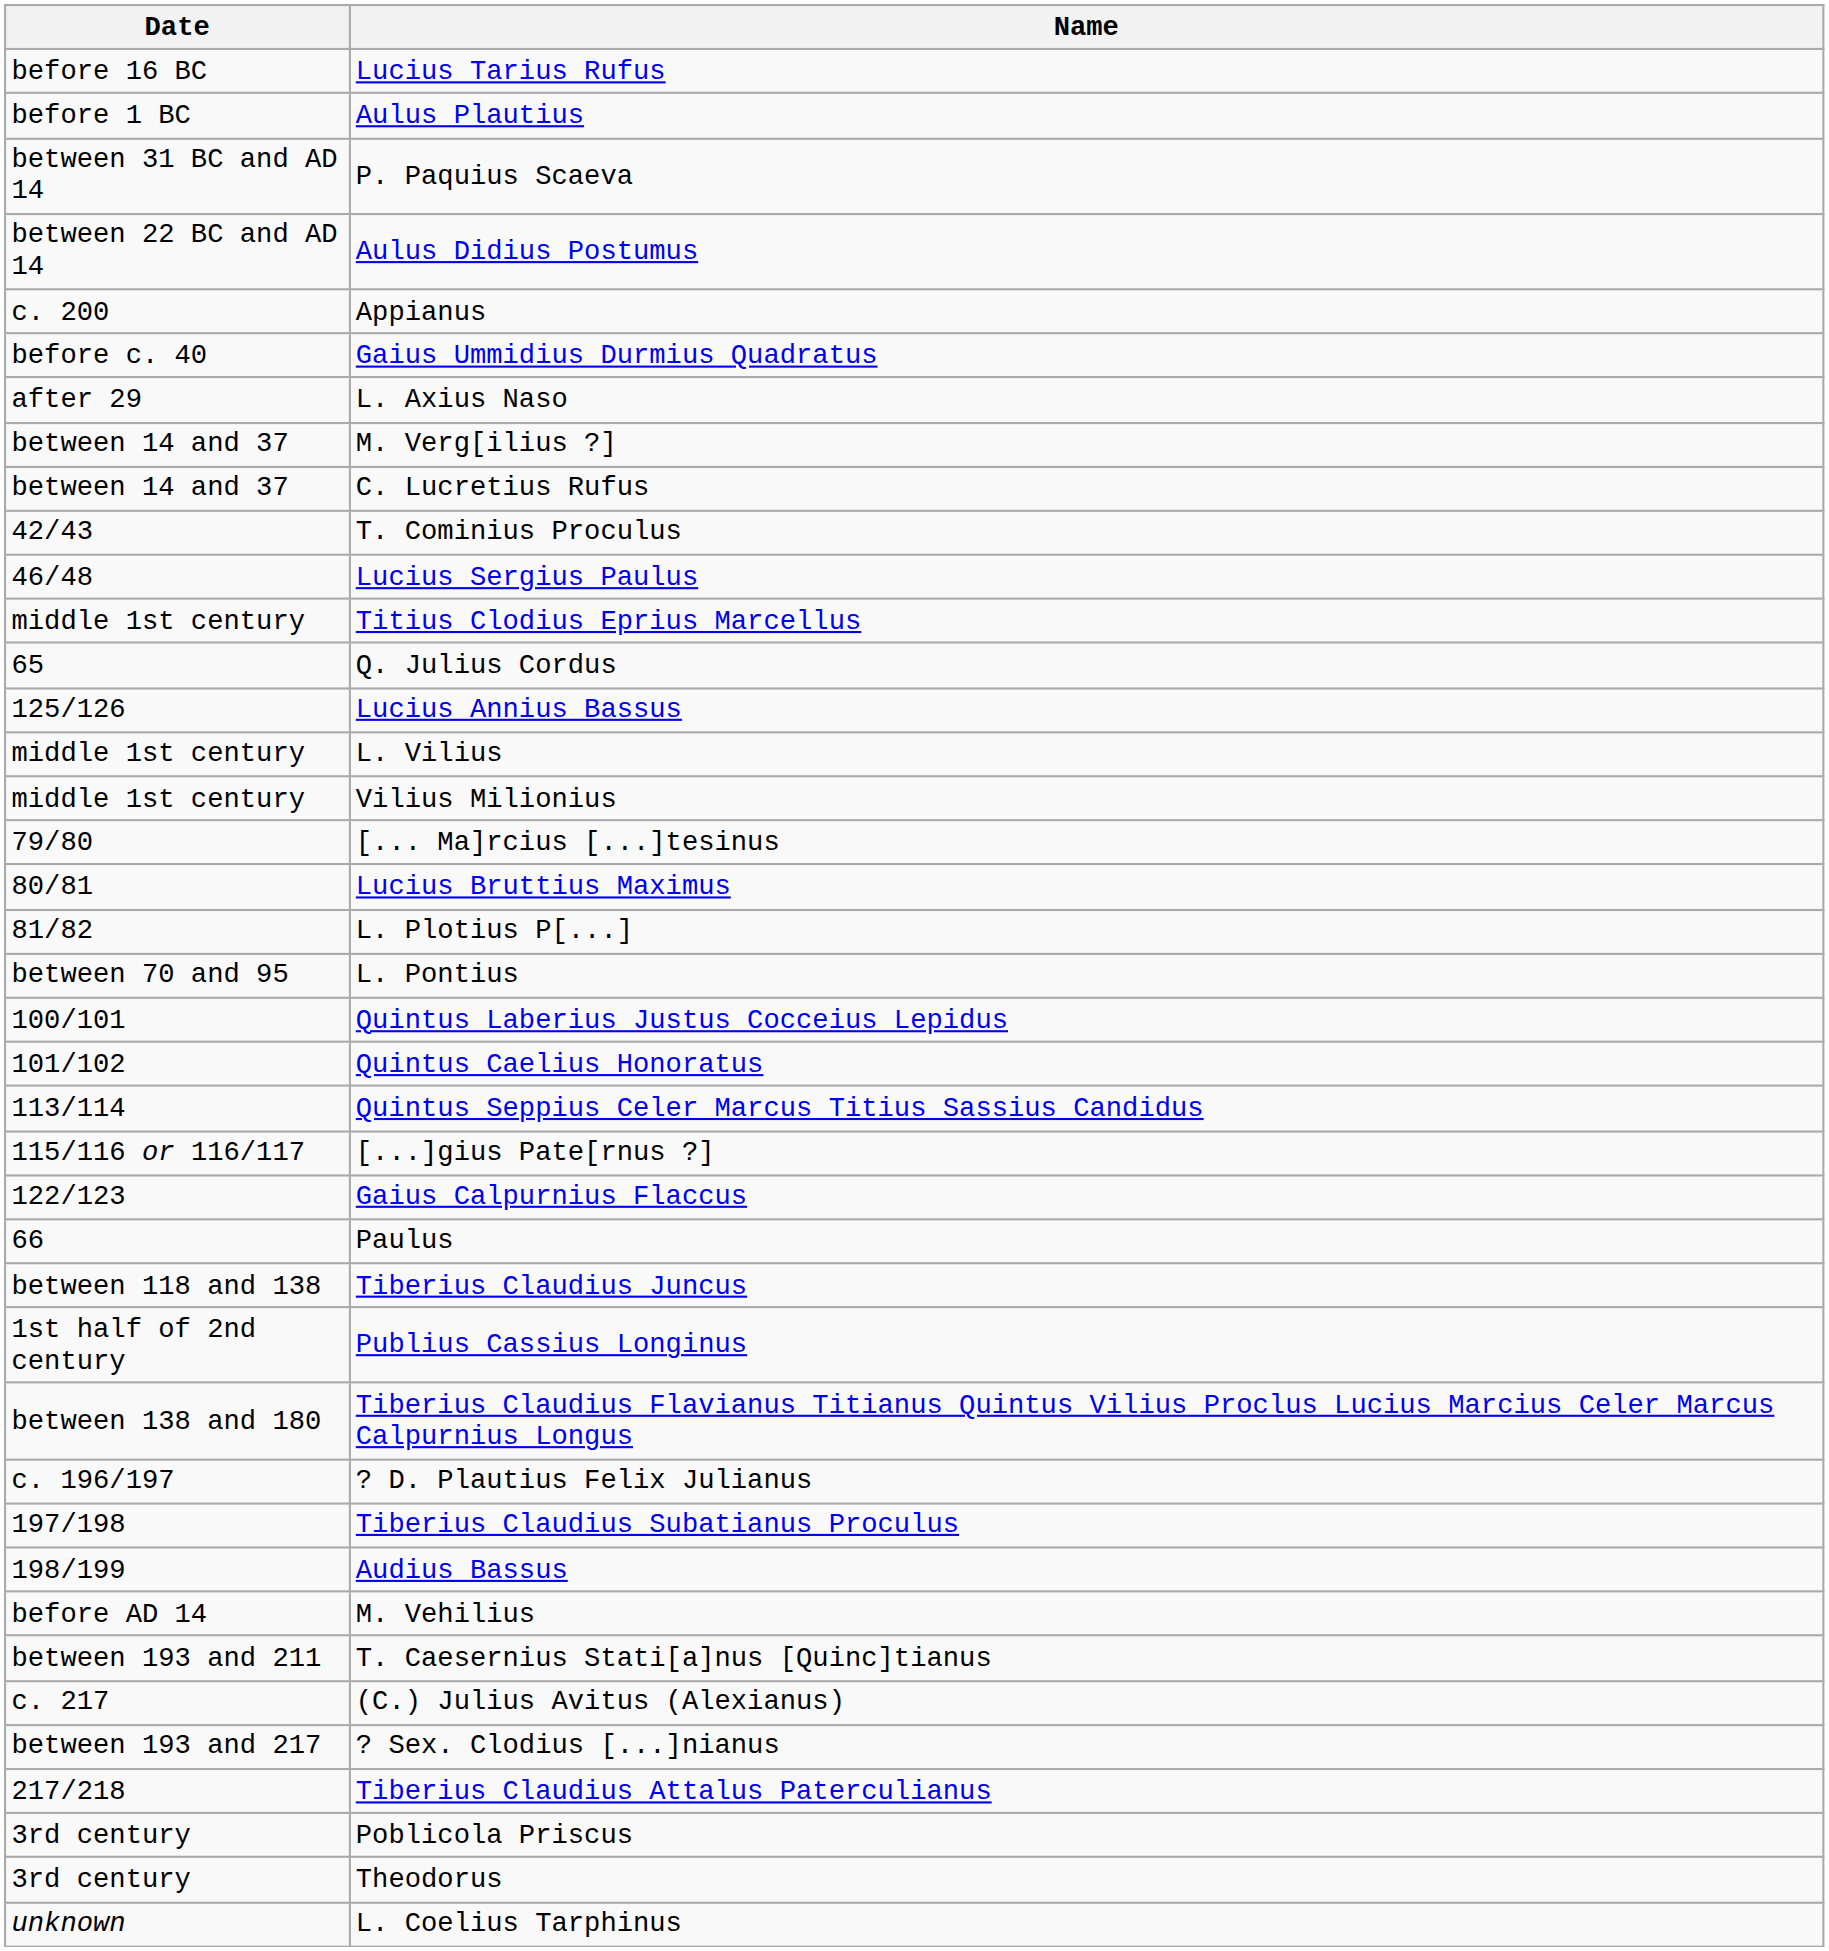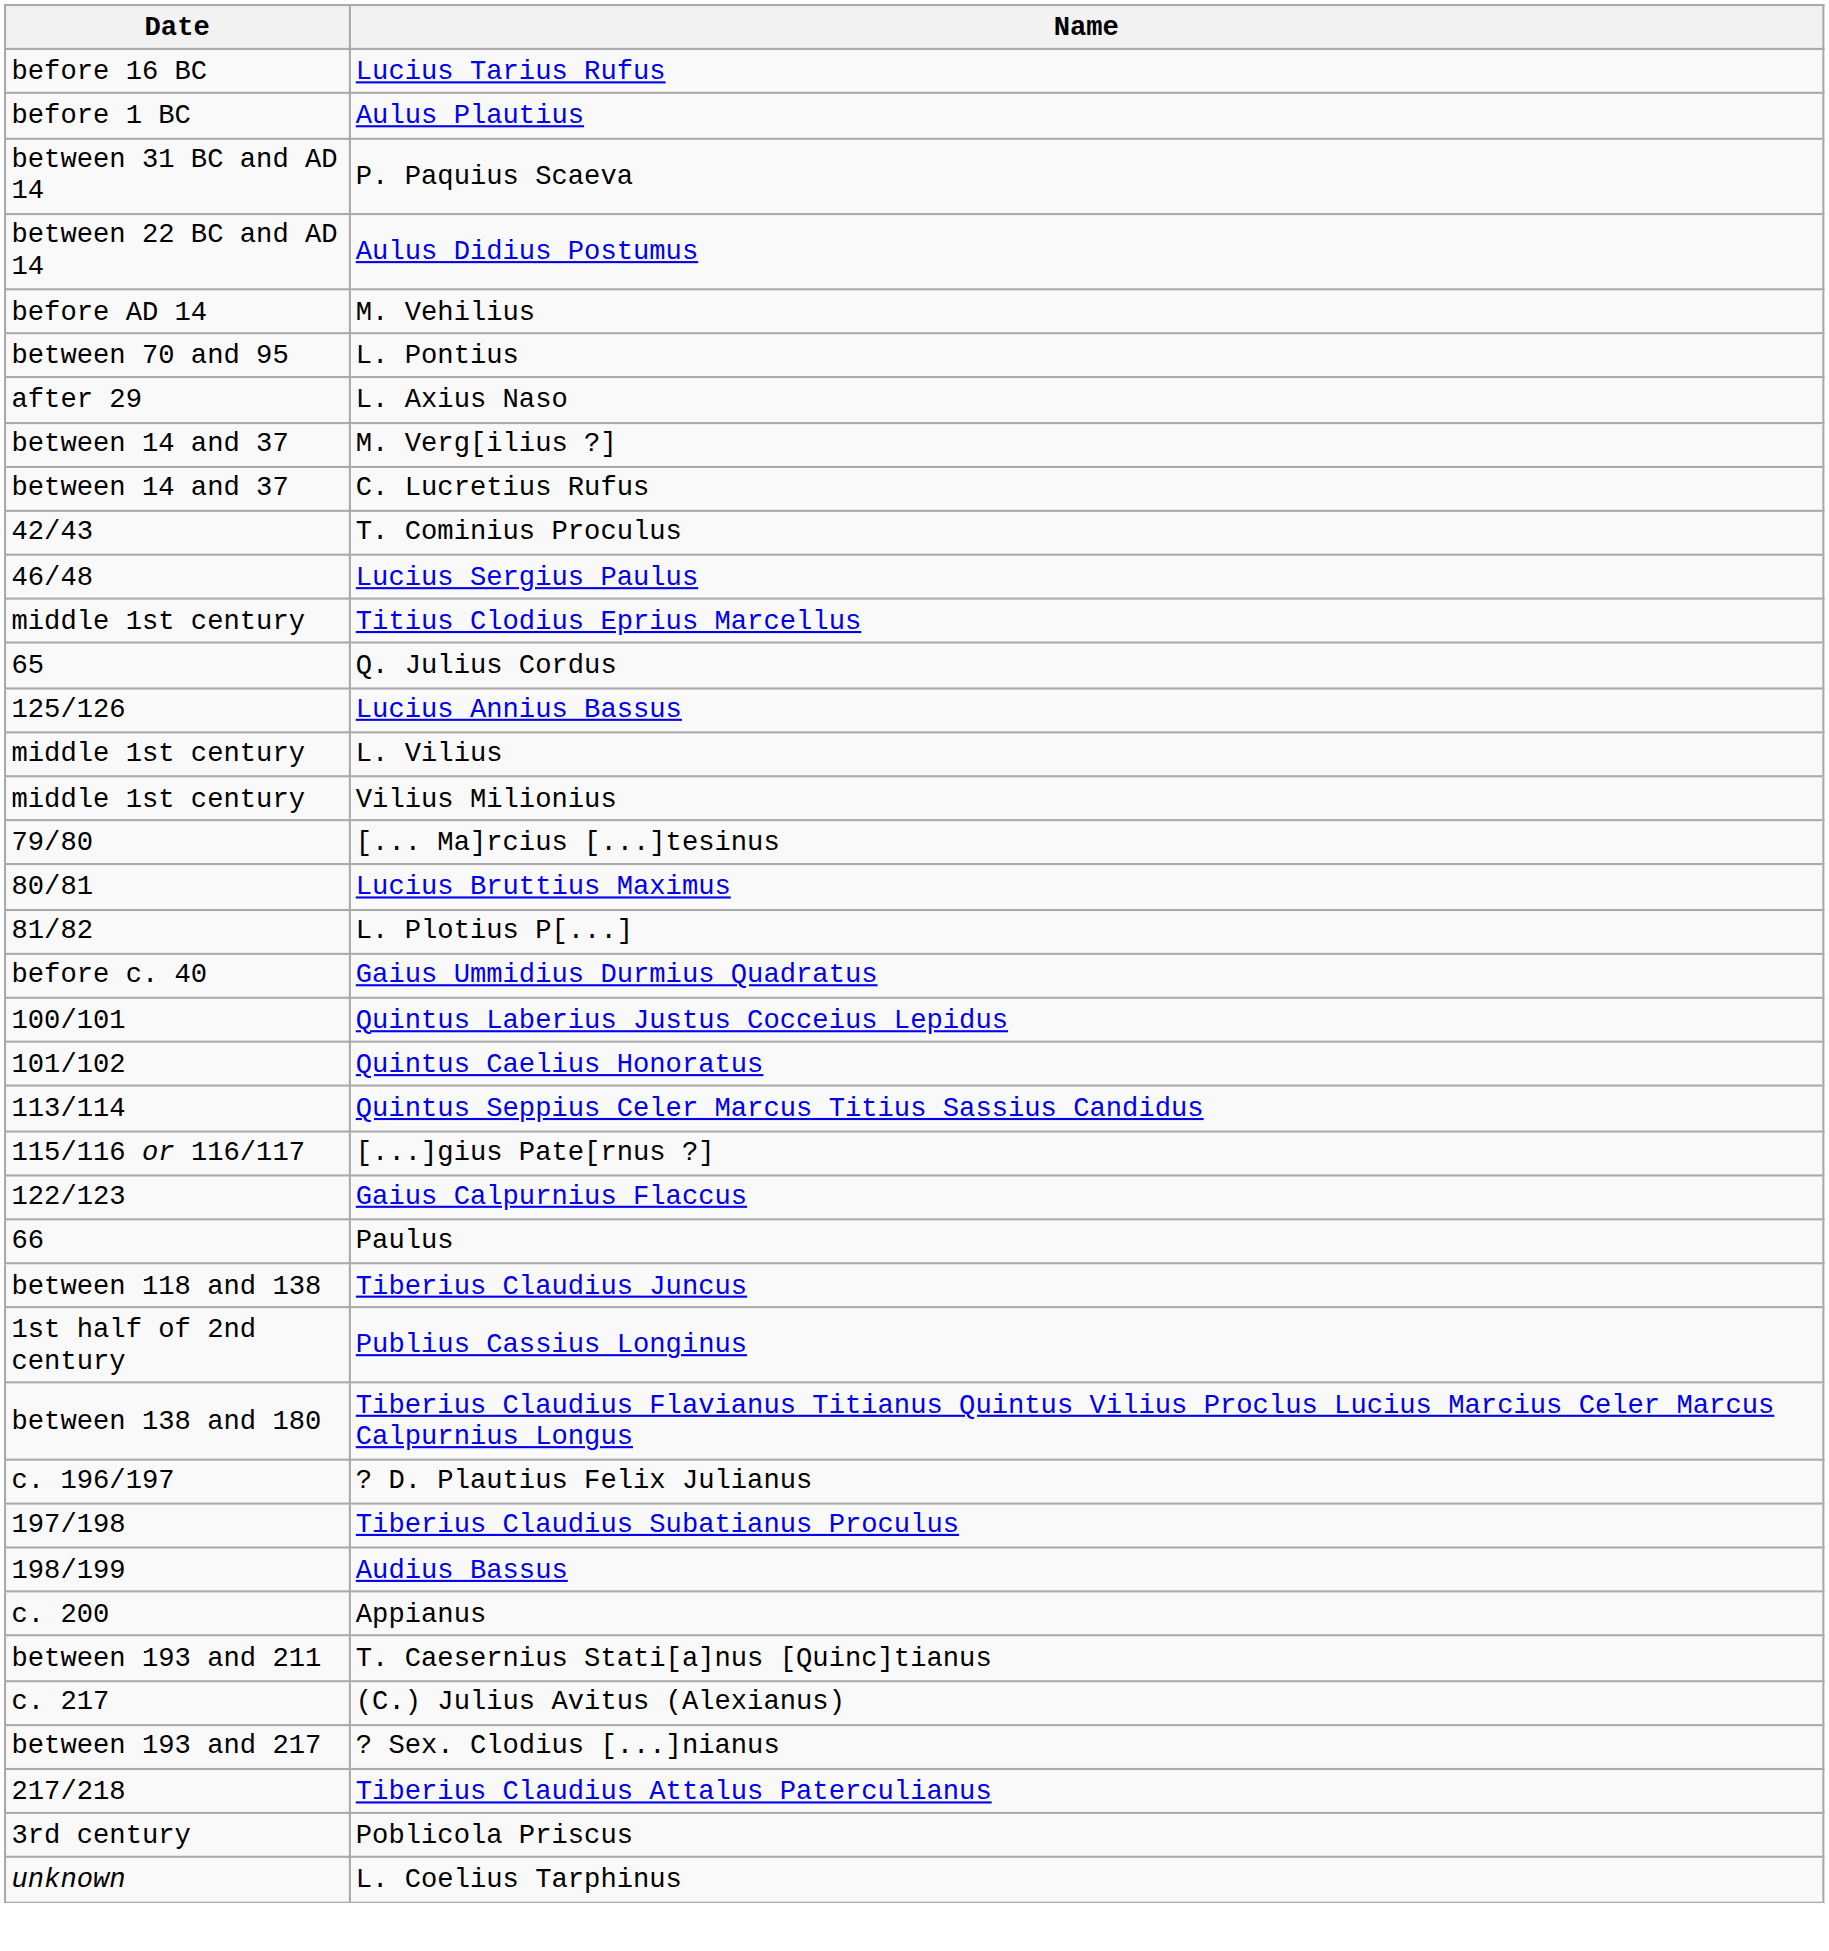rows swapped: M. Vehilius <-> Appianus
rows swapped: Gaius Ummidius Durmius Quadratus <-> L. Pontius
- row: 3rd century | Theodorus
